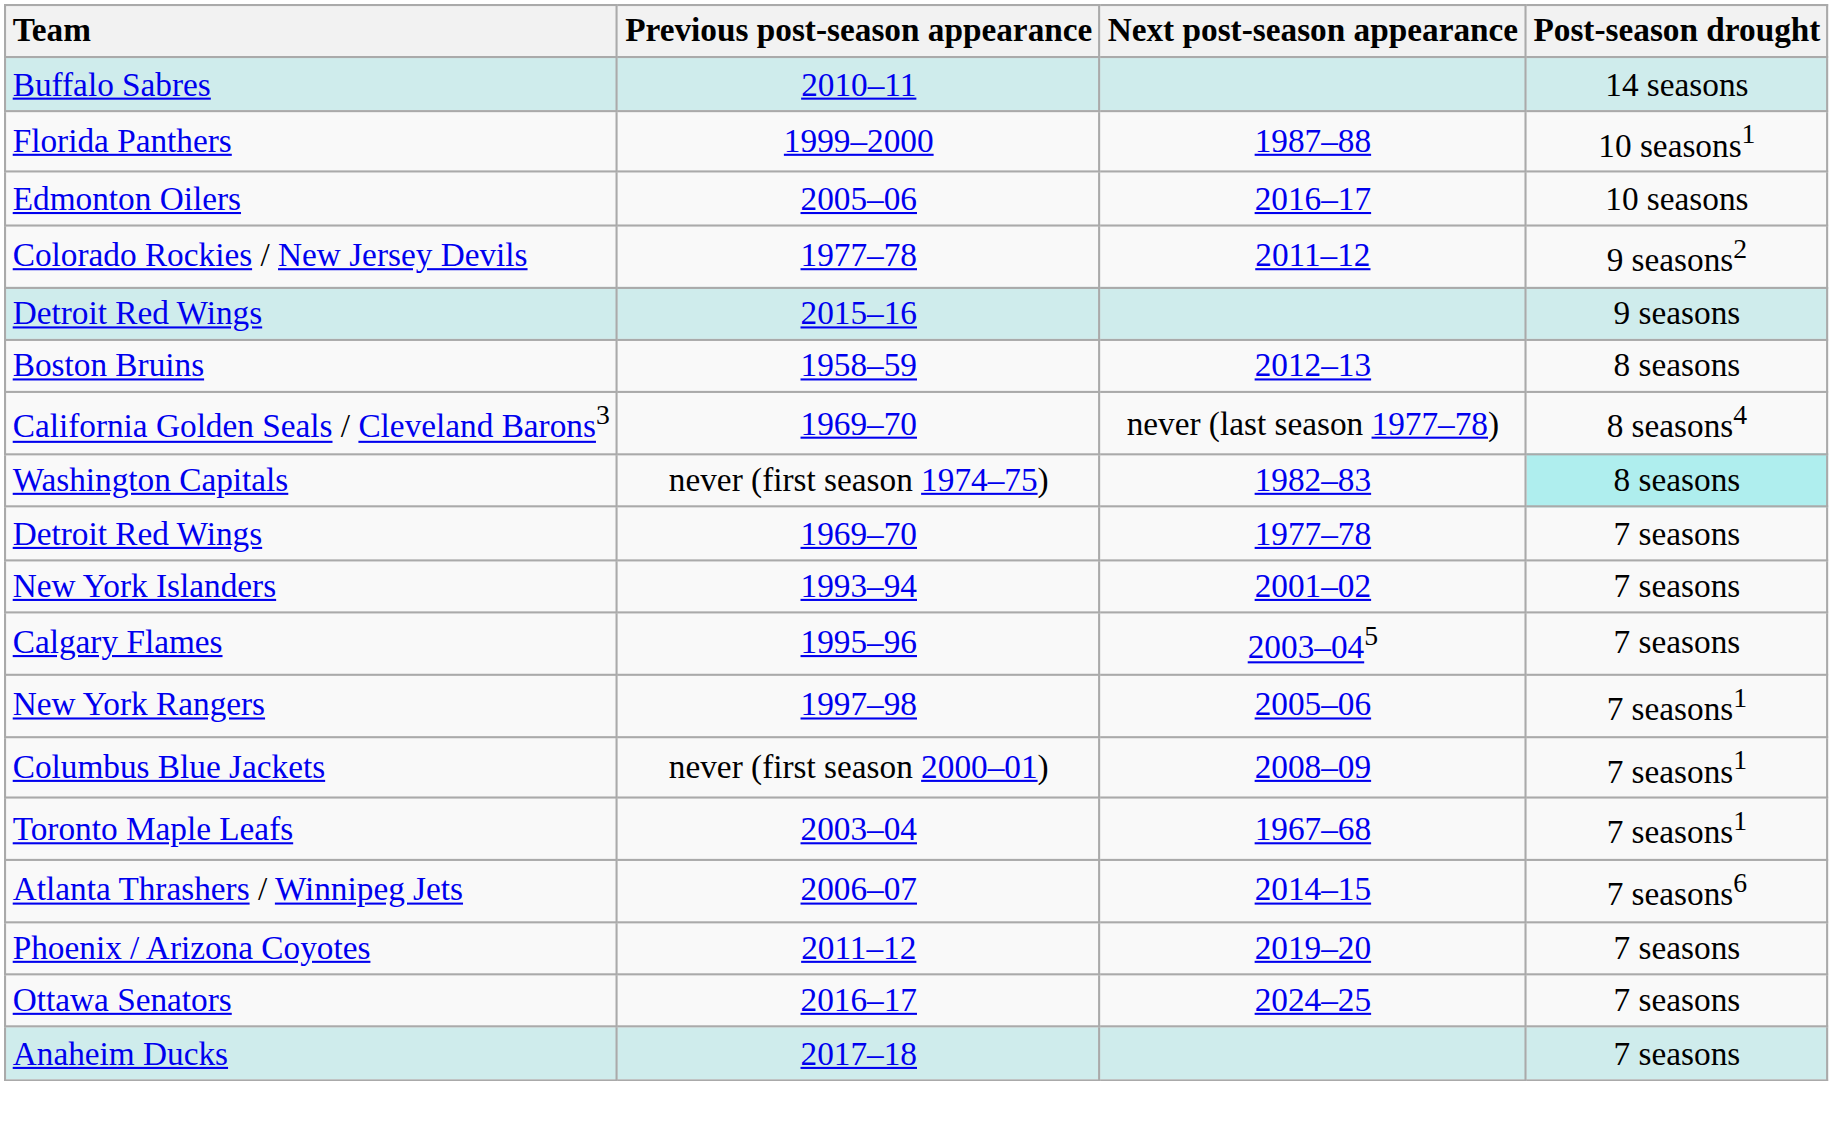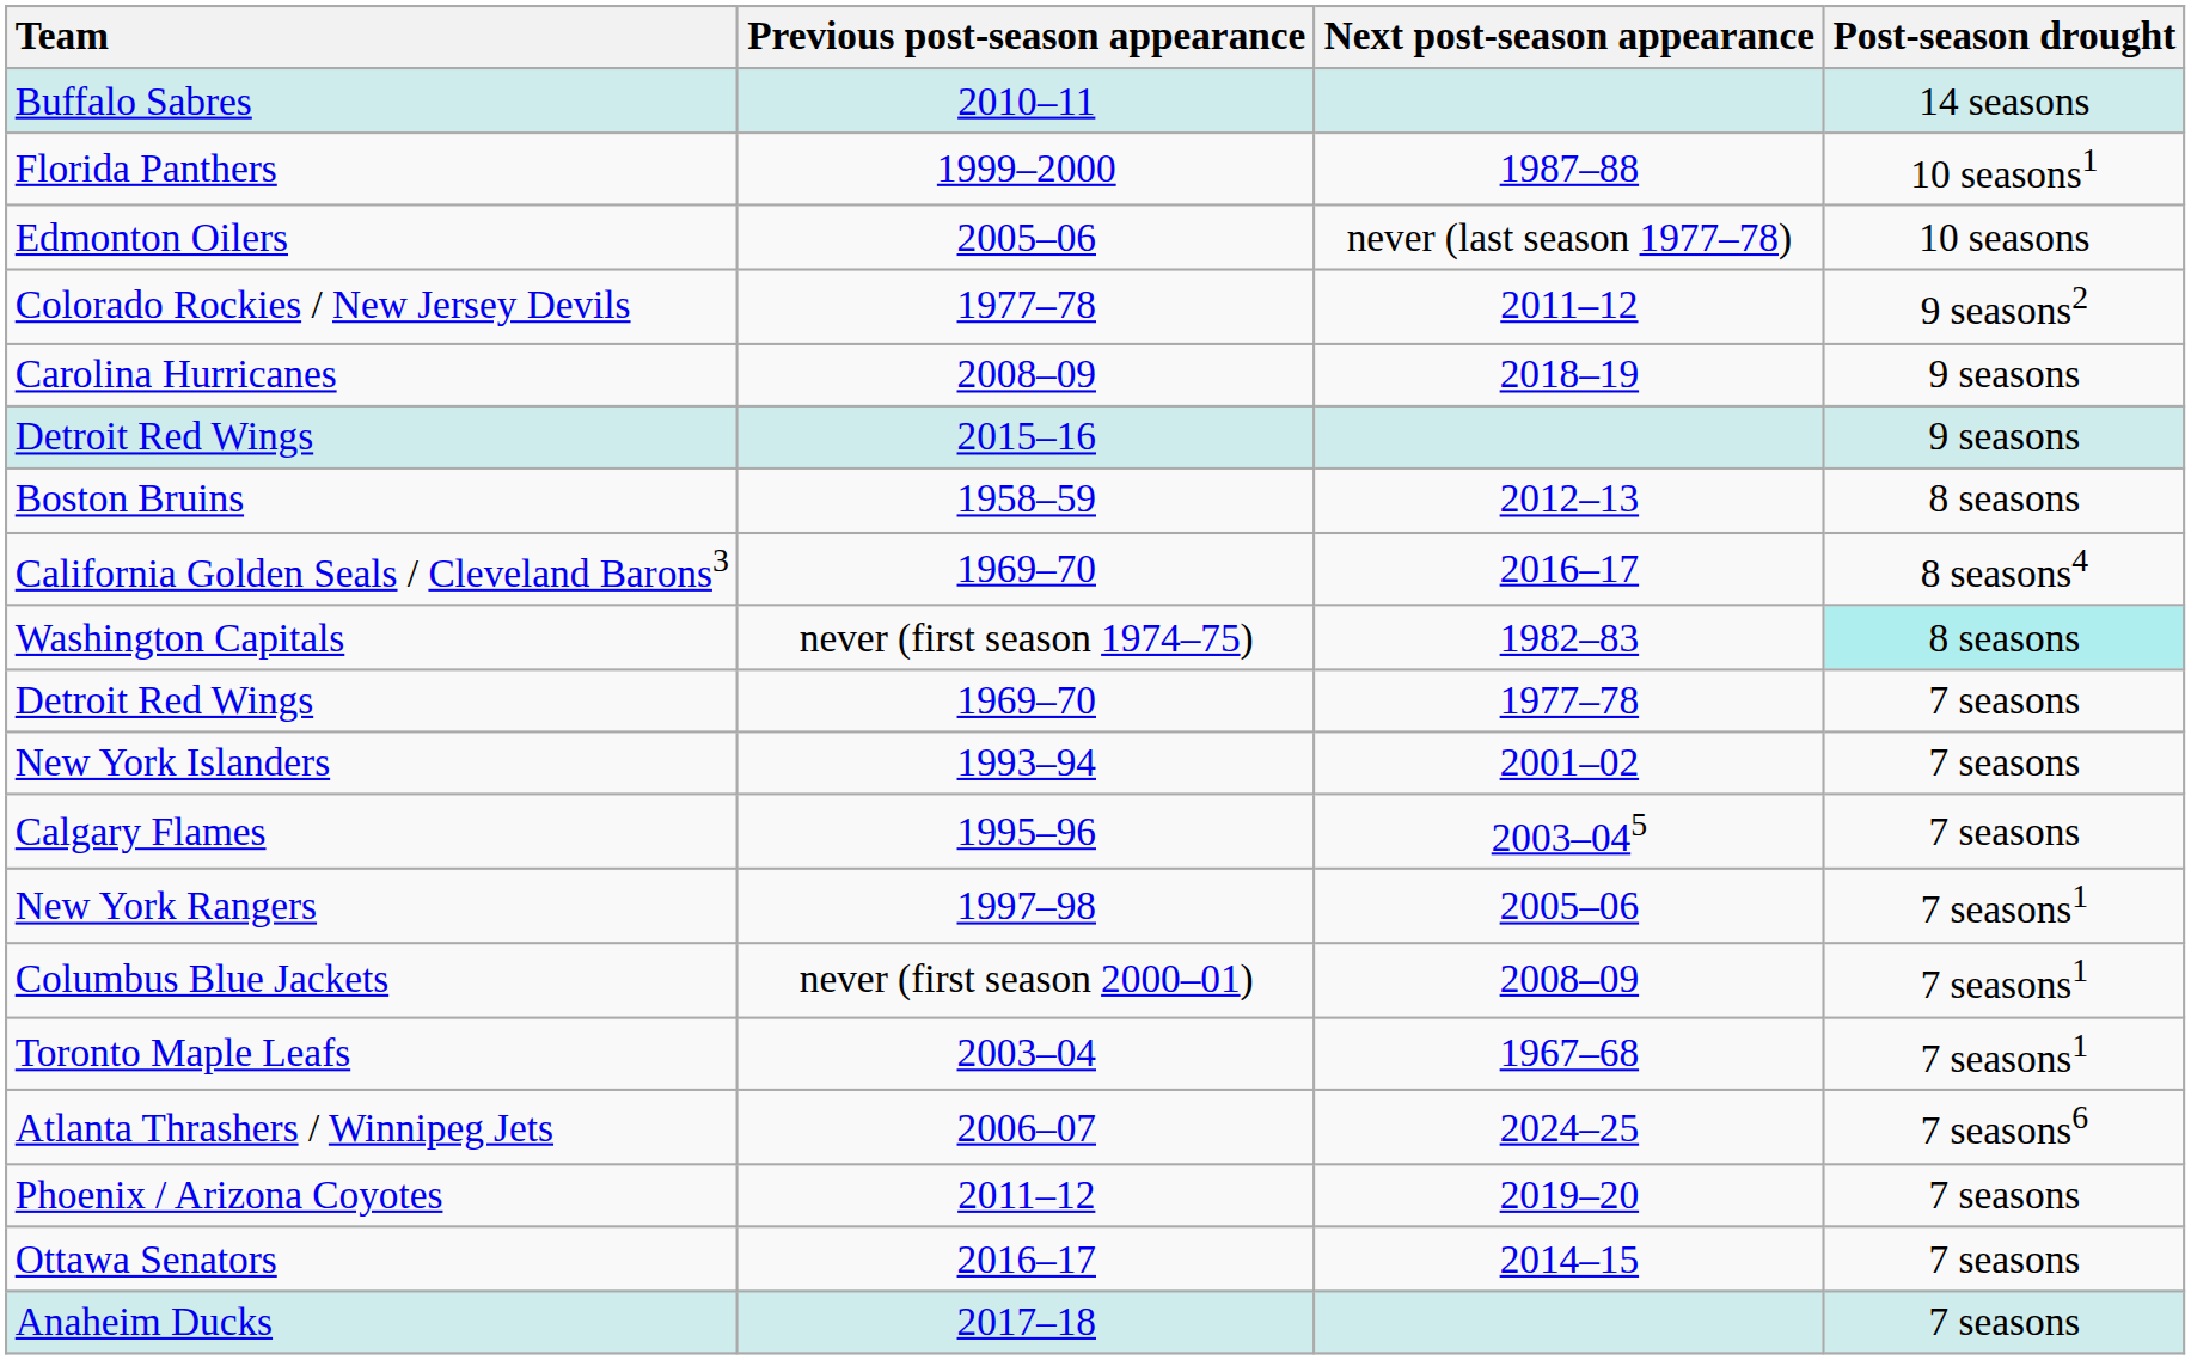Edmonton Oilers | Next post-season appearance: 2016–17 -> never (last season 1977–78)
+ row: Carolina Hurricanes | 2008–09 | 2018–19 | 9 seasons
California Golden Seals / Cleveland Barons3 | Next post-season appearance: never (last season 1977–78) -> 2016–17
Atlanta Thrashers / Winnipeg Jets | Next post-season appearance: 2014–15 -> 2024–25
Ottawa Senators | Next post-season appearance: 2024–25 -> 2014–15
